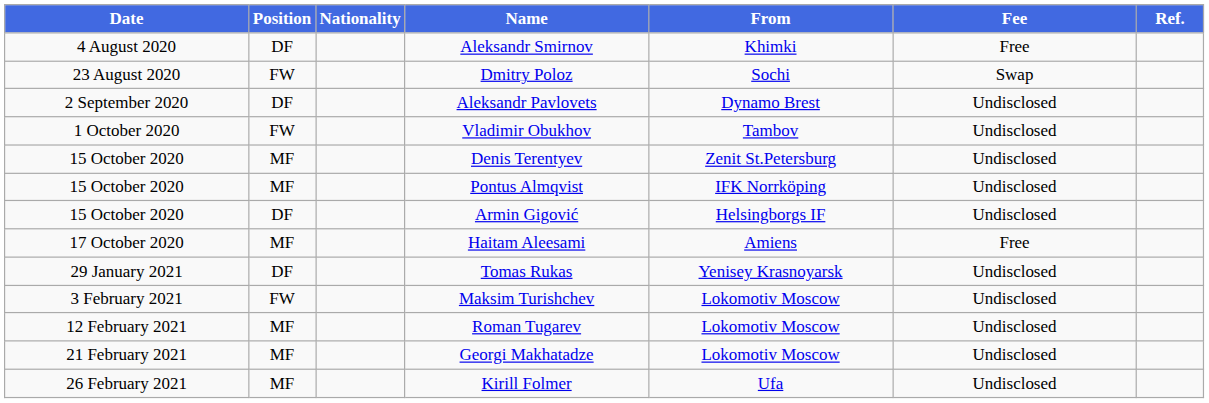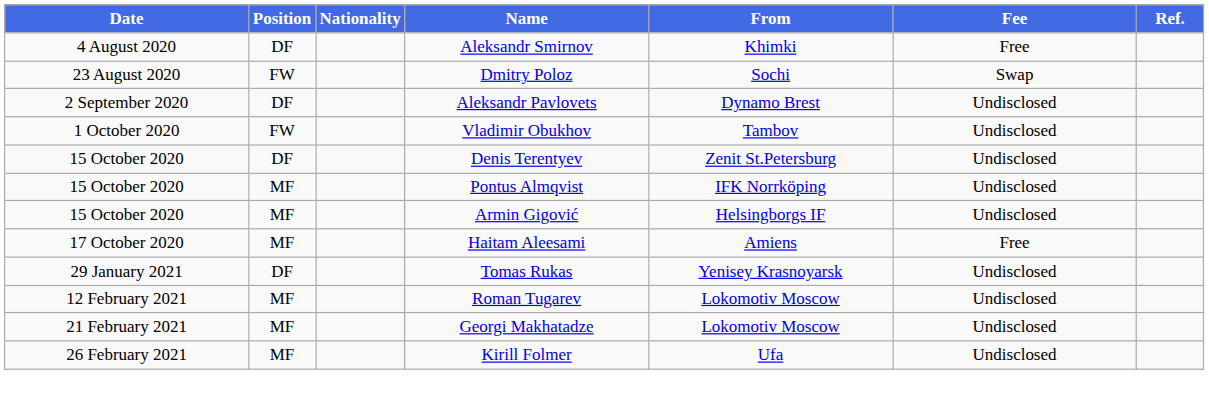Denis Terentyev | Position: MF -> DF
Armin Gigović | Position: DF -> MF
- row: 3 February 2021 | FW | Maksim Turishchev | Lokomotiv Moscow | Undisclosed
